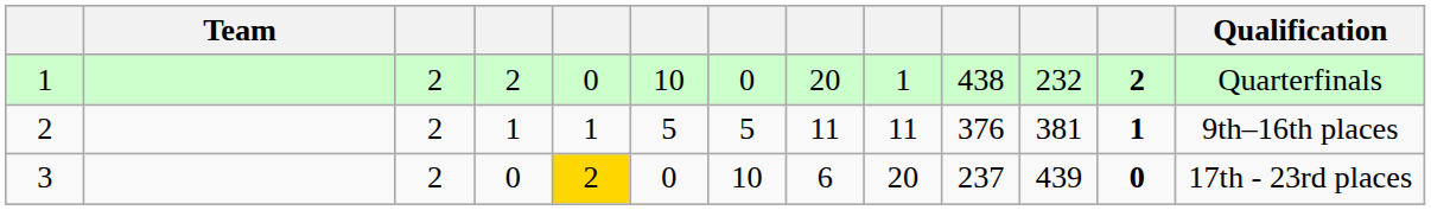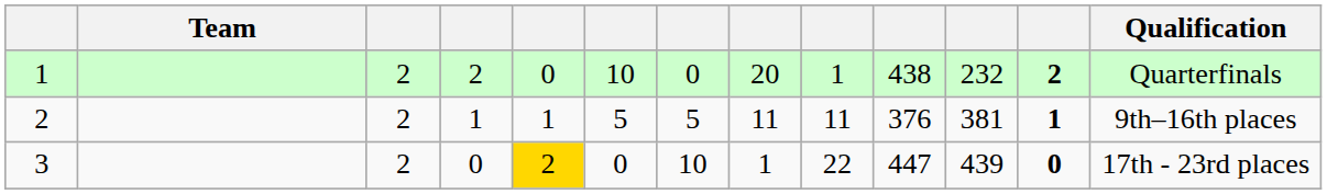3 | column 8: 6 -> 1
3 | column 9: 20 -> 22
3 | column 10: 237 -> 447
